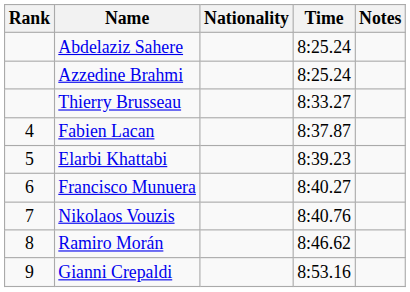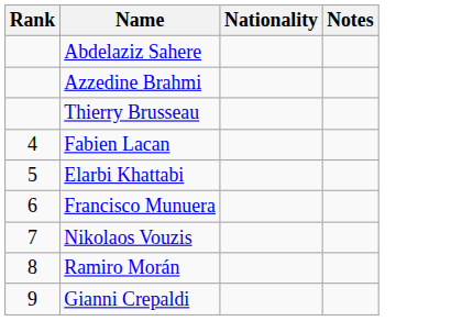- column: Time | 8:25.24 | 8:25.24 | 8:33.27 | 8:37.87 | 8:39.23 | 8:40.27 | 8:40.76 | 8:46.62 | 8:53.16
